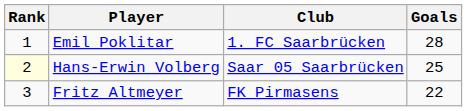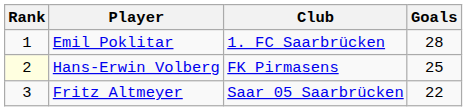Hans-Erwin Volberg | Club: Saar 05 Saarbrücken -> FK Pirmasens
Fritz Altmeyer | Club: FK Pirmasens -> Saar 05 Saarbrücken
